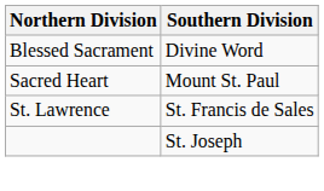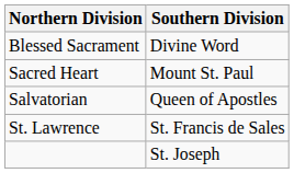+ row: Salvatorian | Queen of Apostles
